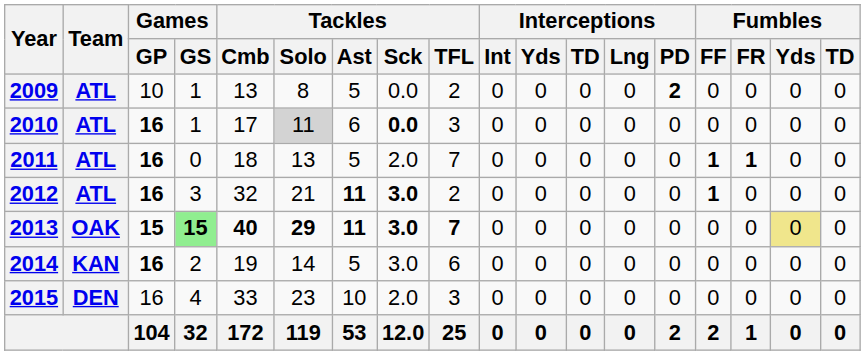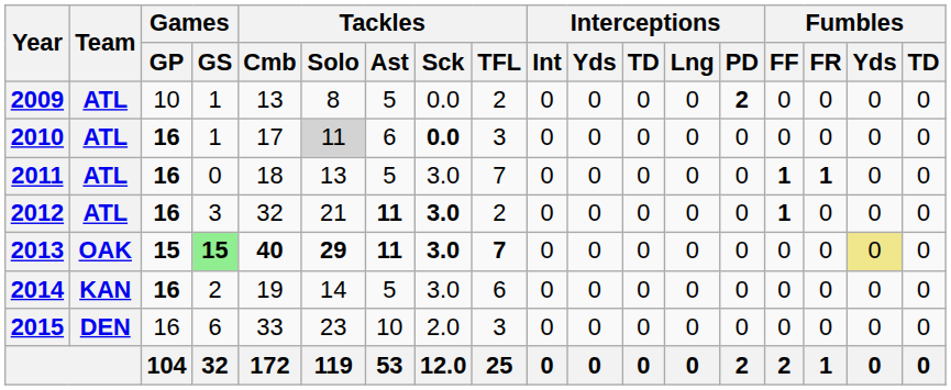2011 | Tackles / Sck: 2.0 -> 3.0
2015 | Games / GS: 4 -> 6
